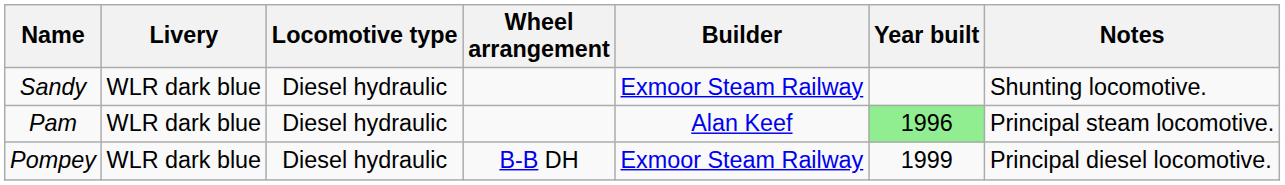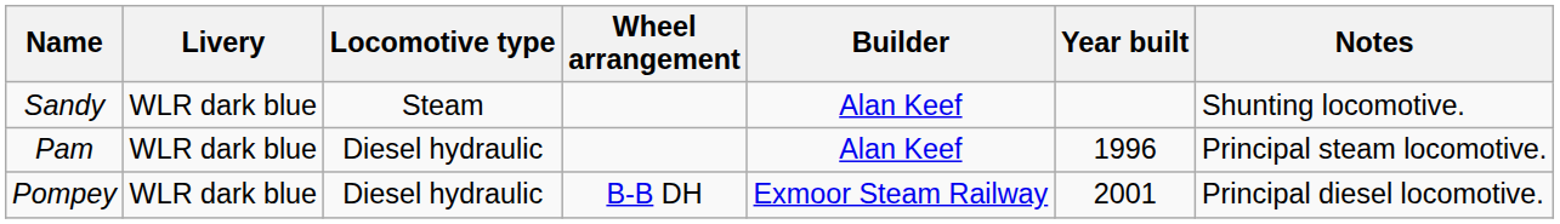Sandy | Locomotive type: Diesel hydraulic -> Steam
Sandy | Builder: Exmoor Steam Railway -> Alan Keef
Pam | Year built: lightgreen background -> no background
Pompey | Year built: 1999 -> 2001
